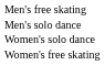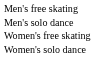rows swapped: Women's free skating <-> Women's solo dance
